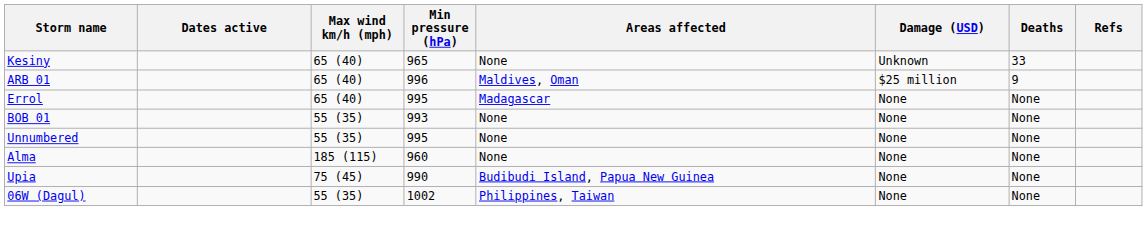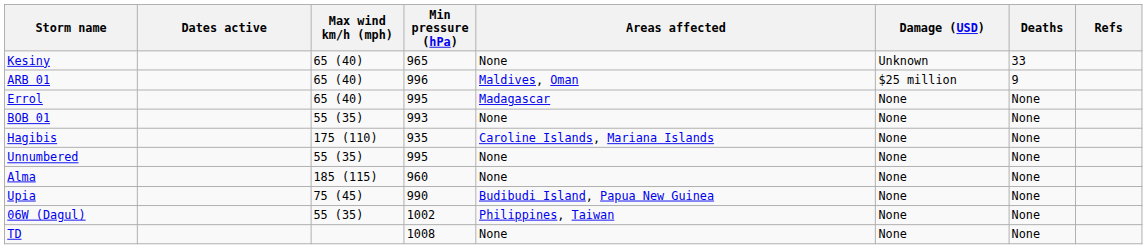+ row: Hagibis | 175 (110) | 935 | Caroline Islands, Mariana Islands | None | None
+ row: TD | 1008 | None | None | None
